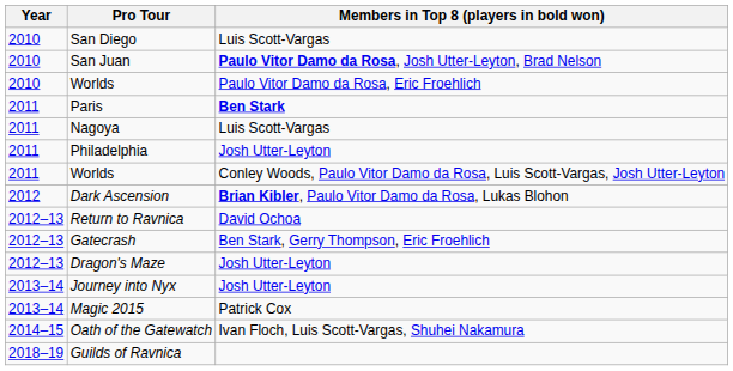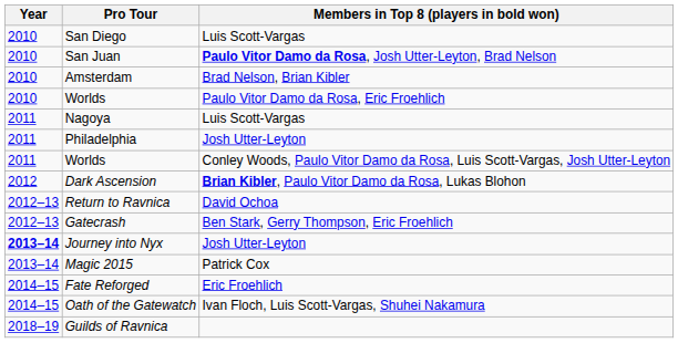+ row: 2010 | Amsterdam | Brad Nelson, Brian Kibler
- row: 2011 | Paris | Ben Stark
- row: 2012–13 | Dragon's Maze | Josh Utter-Leyton
Journey into Nyx | Year: normal -> bold
+ row: 2014–15 | Fate Reforged | Eric Froehlich
